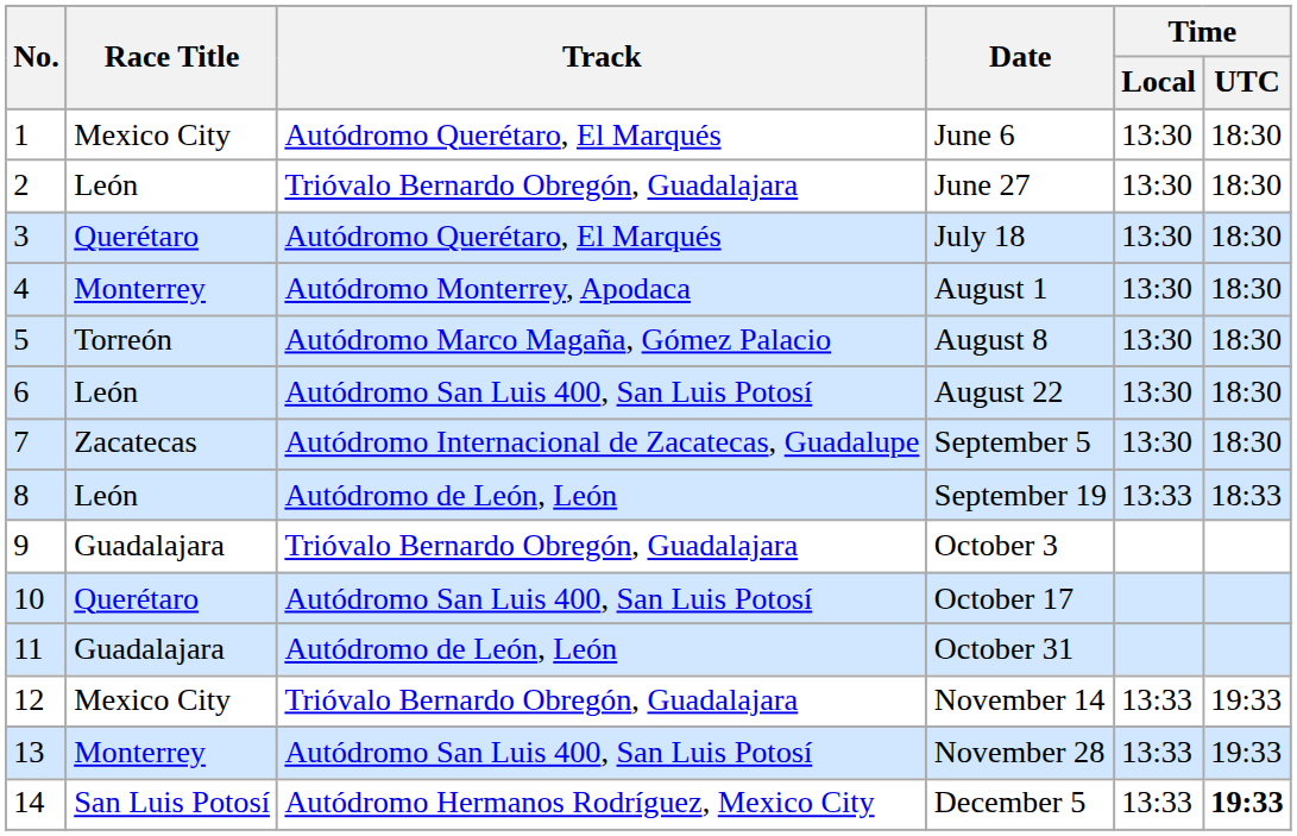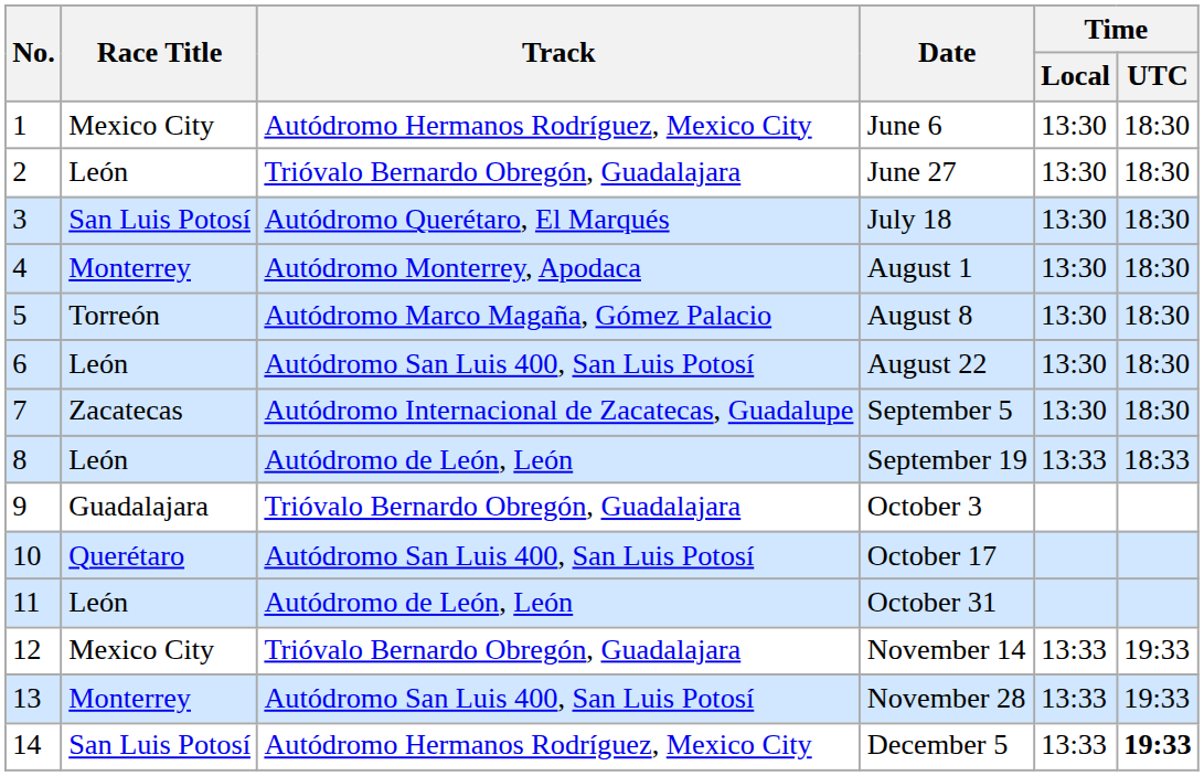June 6 | Track: Autódromo Querétaro, El Marqués -> Autódromo Hermanos Rodríguez, Mexico City
July 18 | Race Title: Querétaro -> San Luis Potosí
October 31 | Race Title: Guadalajara -> León
